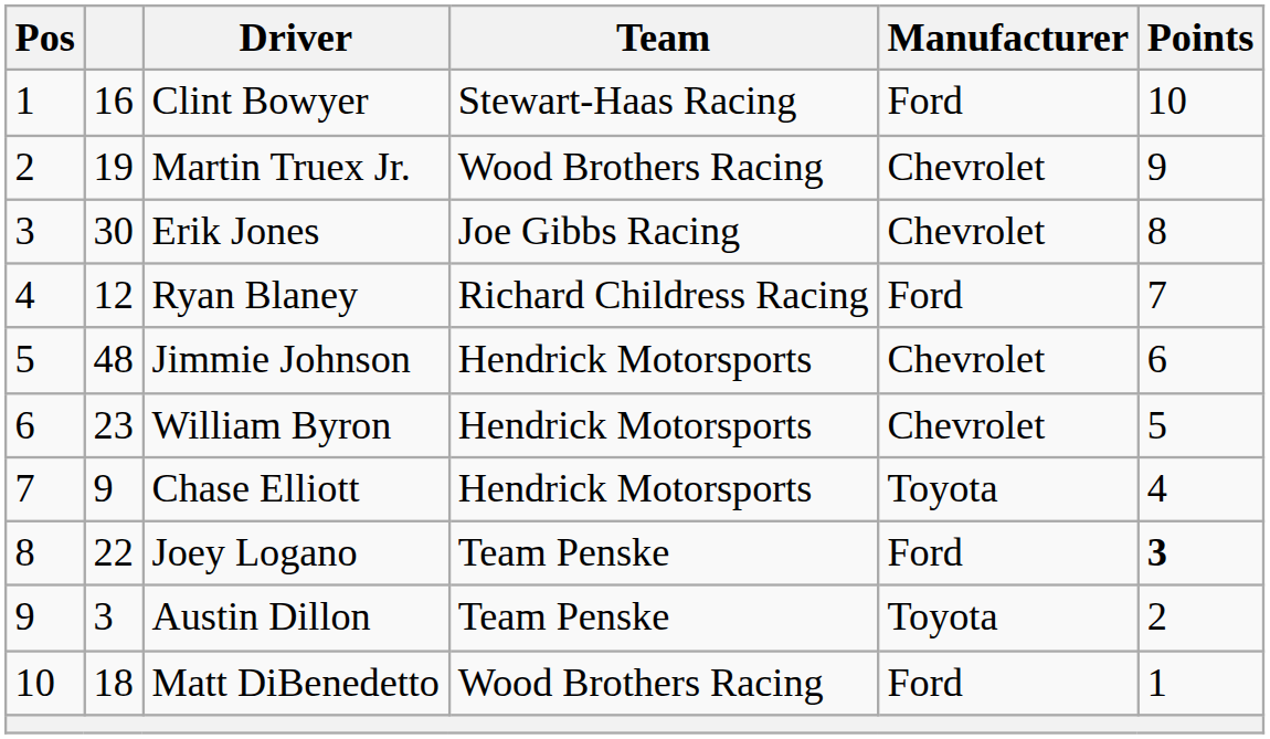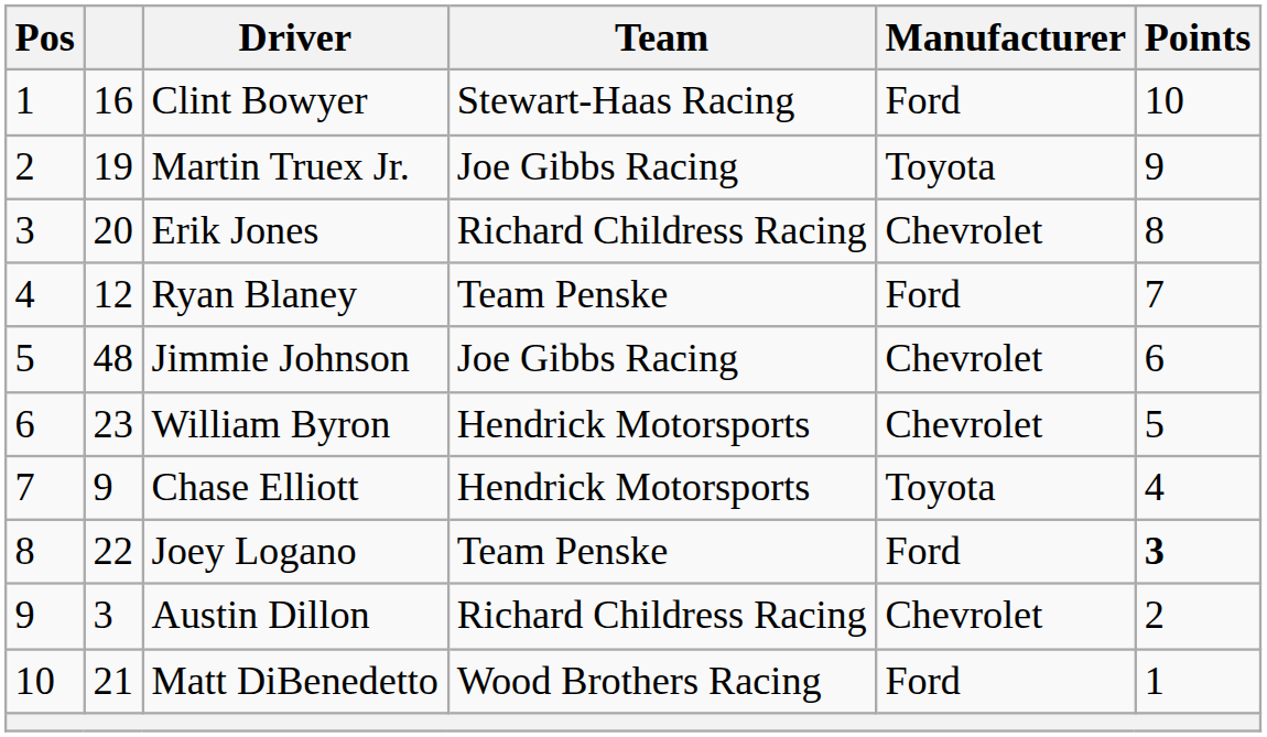Martin Truex Jr. | Team: Wood Brothers Racing -> Joe Gibbs Racing
Martin Truex Jr. | Manufacturer: Chevrolet -> Toyota
Erik Jones | column 2: 30 -> 20
Erik Jones | Team: Joe Gibbs Racing -> Richard Childress Racing
Ryan Blaney | Team: Richard Childress Racing -> Team Penske
Jimmie Johnson | Team: Hendrick Motorsports -> Joe Gibbs Racing
Austin Dillon | Team: Team Penske -> Richard Childress Racing
Austin Dillon | Manufacturer: Toyota -> Chevrolet
Matt DiBenedetto | column 2: 18 -> 21
